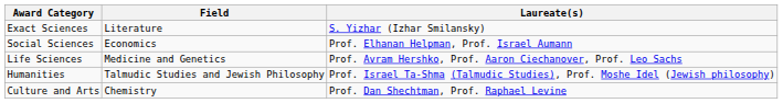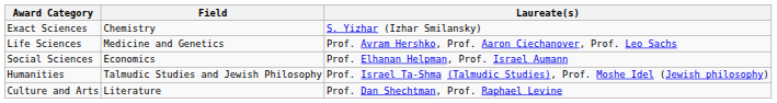Exact Sciences | Field: Literature -> Chemistry
rows swapped: Life Sciences <-> Social Sciences
Culture and Arts | Field: Chemistry -> Literature
